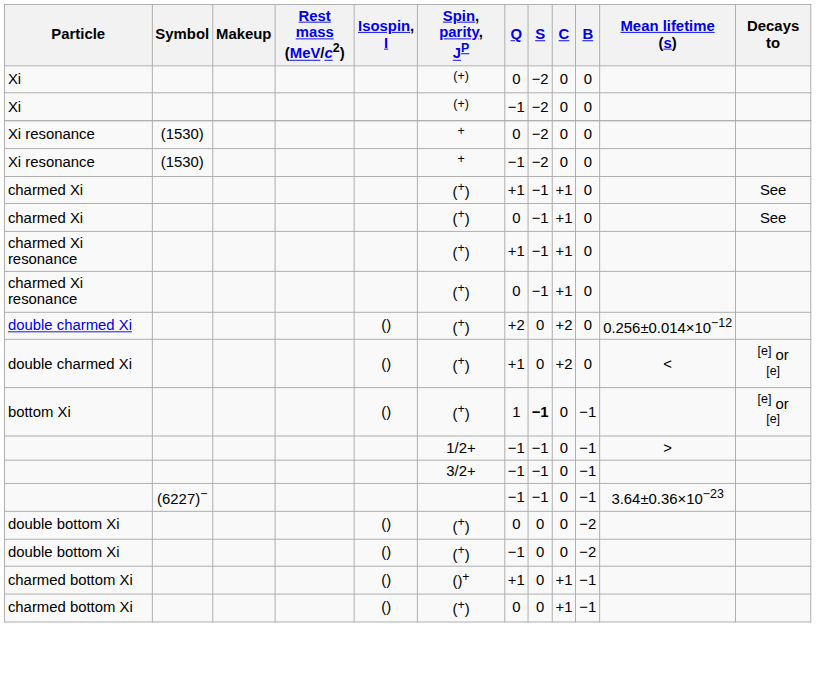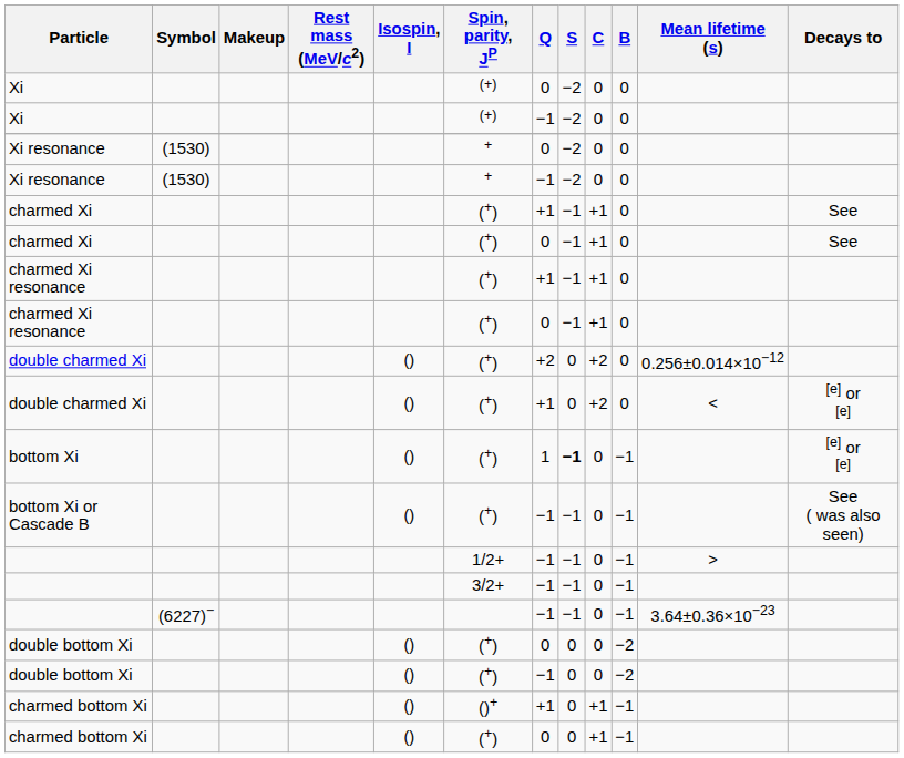+ row: bottom Xi or Cascade B | () | (+) | −1 | −1 | 0 | −1 | See ( was also seen)
